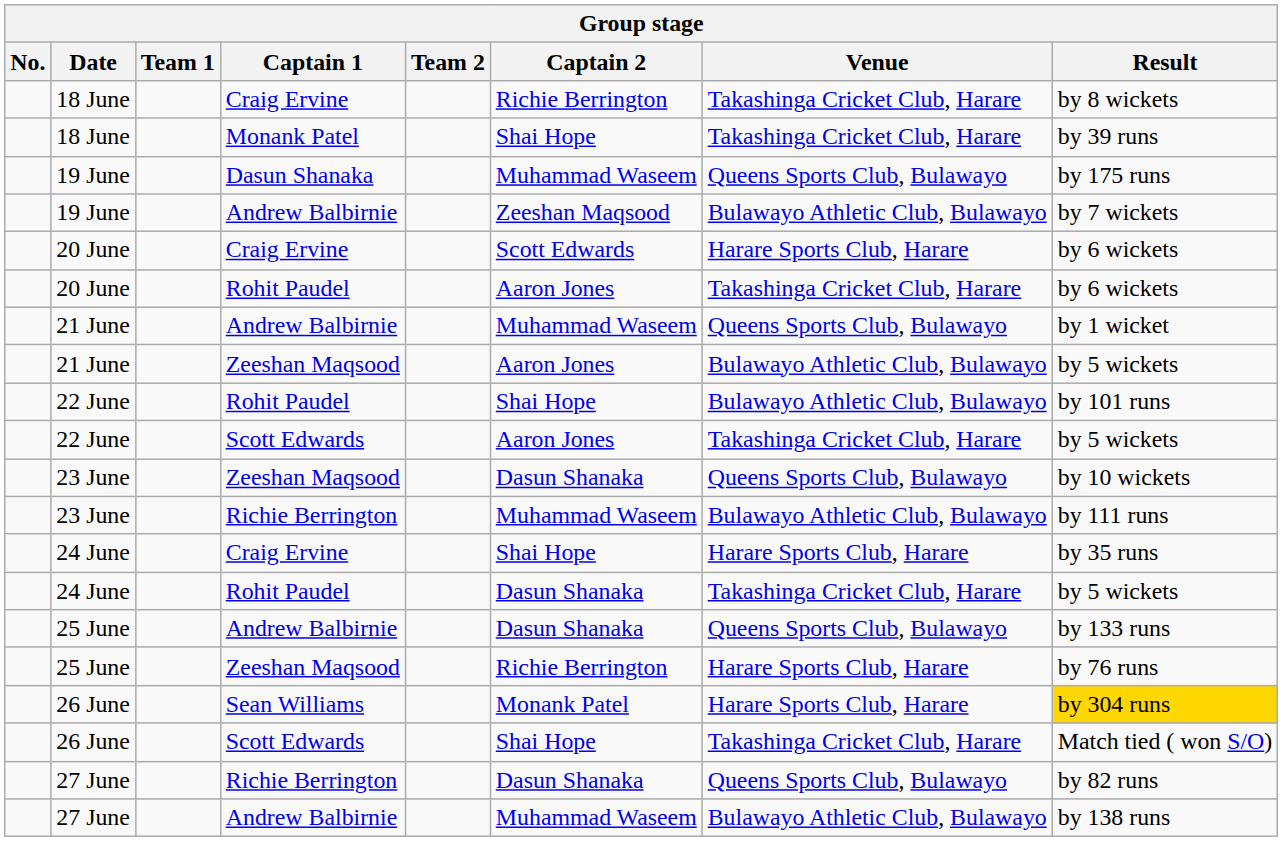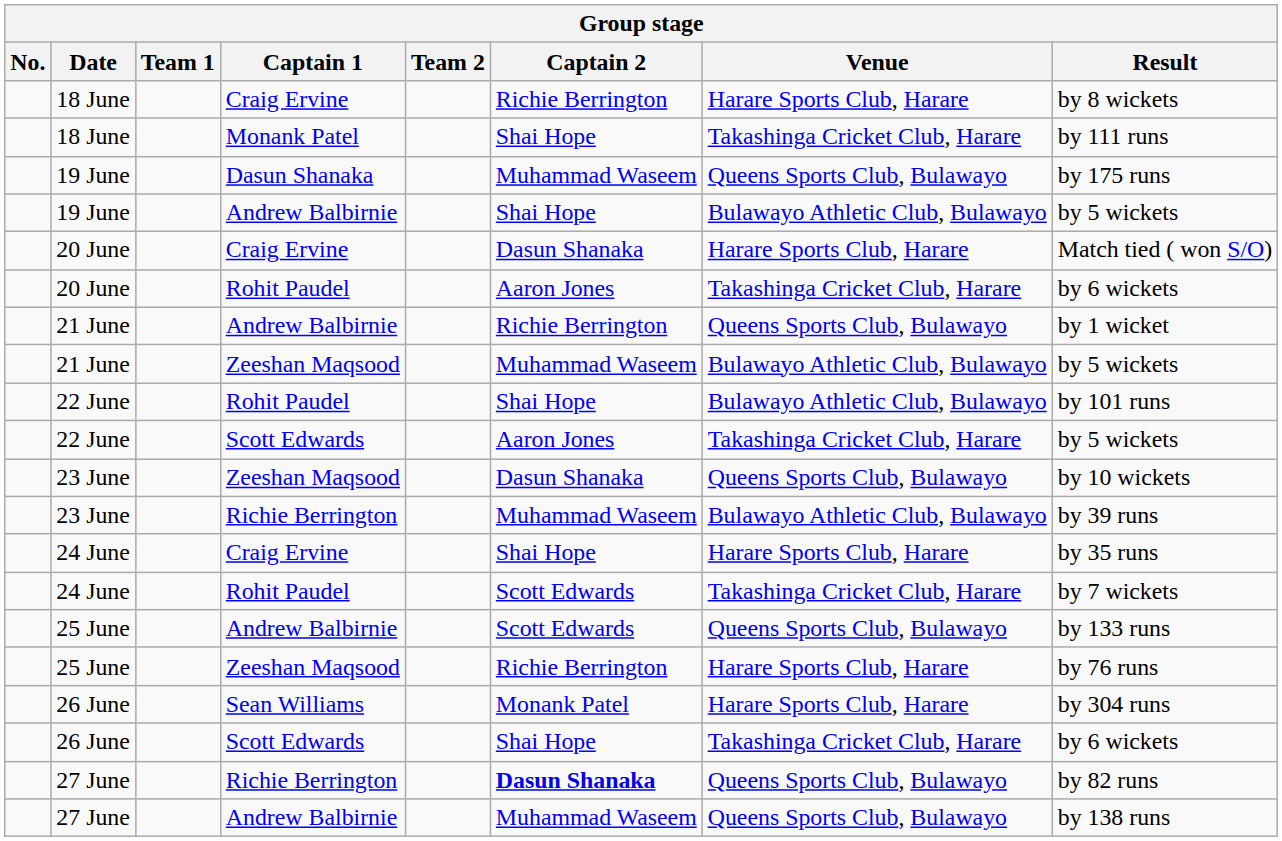18 June / Craig Ervine | Venue: Takashinga Cricket Club, Harare -> Harare Sports Club, Harare
18 June / Monank Patel | Result: by 39 runs -> by 111 runs
19 June / Andrew Balbirnie | Captain 2: Zeeshan Maqsood -> Shai Hope
19 June / Andrew Balbirnie | Result: by 7 wickets -> by 5 wickets
20 June / Craig Ervine | Captain 2: Scott Edwards -> Dasun Shanaka
20 June / Craig Ervine | Result: by 6 wickets -> Match tied ( won S/O)
21 June / Andrew Balbirnie | Captain 2: Muhammad Waseem -> Richie Berrington
21 June / Zeeshan Maqsood | Captain 2: Aaron Jones -> Muhammad Waseem
23 June / Richie Berrington | Result: by 111 runs -> by 39 runs
24 June / Rohit Paudel | Captain 2: Dasun Shanaka -> Scott Edwards
24 June / Rohit Paudel | Result: by 5 wickets -> by 7 wickets
25 June / Andrew Balbirnie | Captain 2: Dasun Shanaka -> Scott Edwards
26 June / Sean Williams | Result: gold background -> no background
26 June / Scott Edwards | Result: Match tied ( won S/O) -> by 6 wickets
27 June / Richie Berrington | Captain 2: normal -> bold
27 June / Andrew Balbirnie | Venue: Bulawayo Athletic Club, Bulawayo -> Queens Sports Club, Bulawayo
